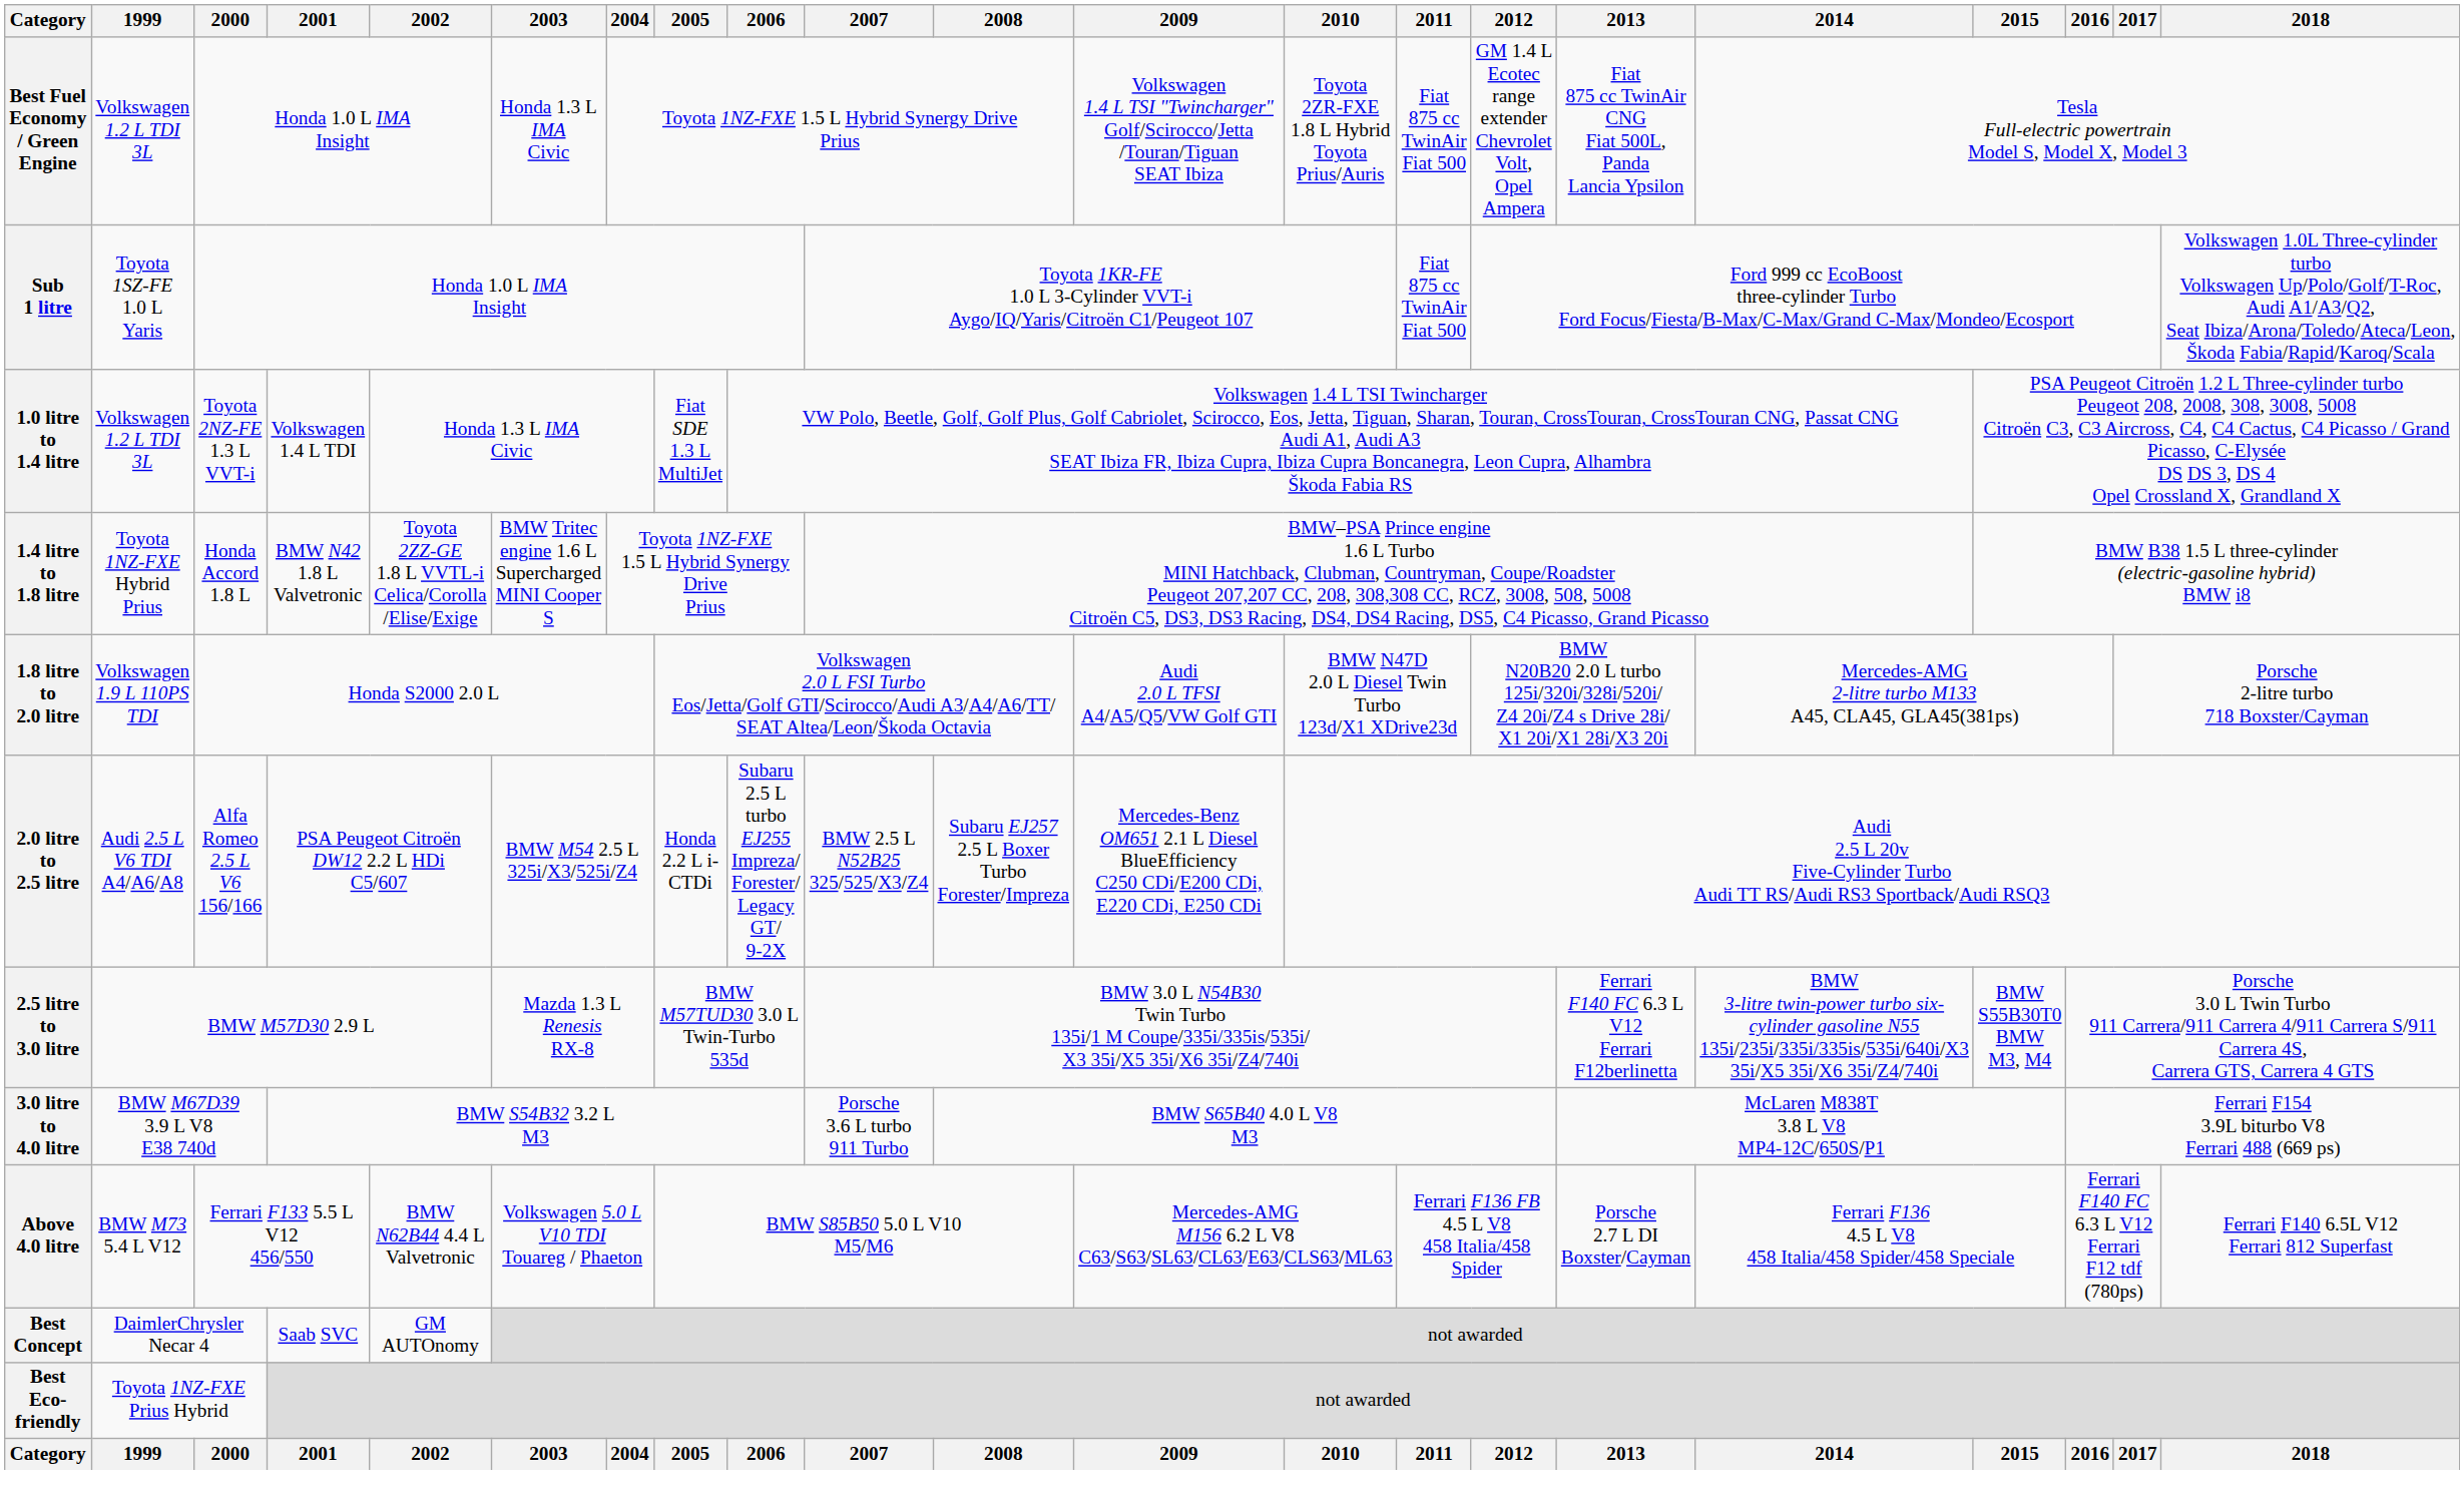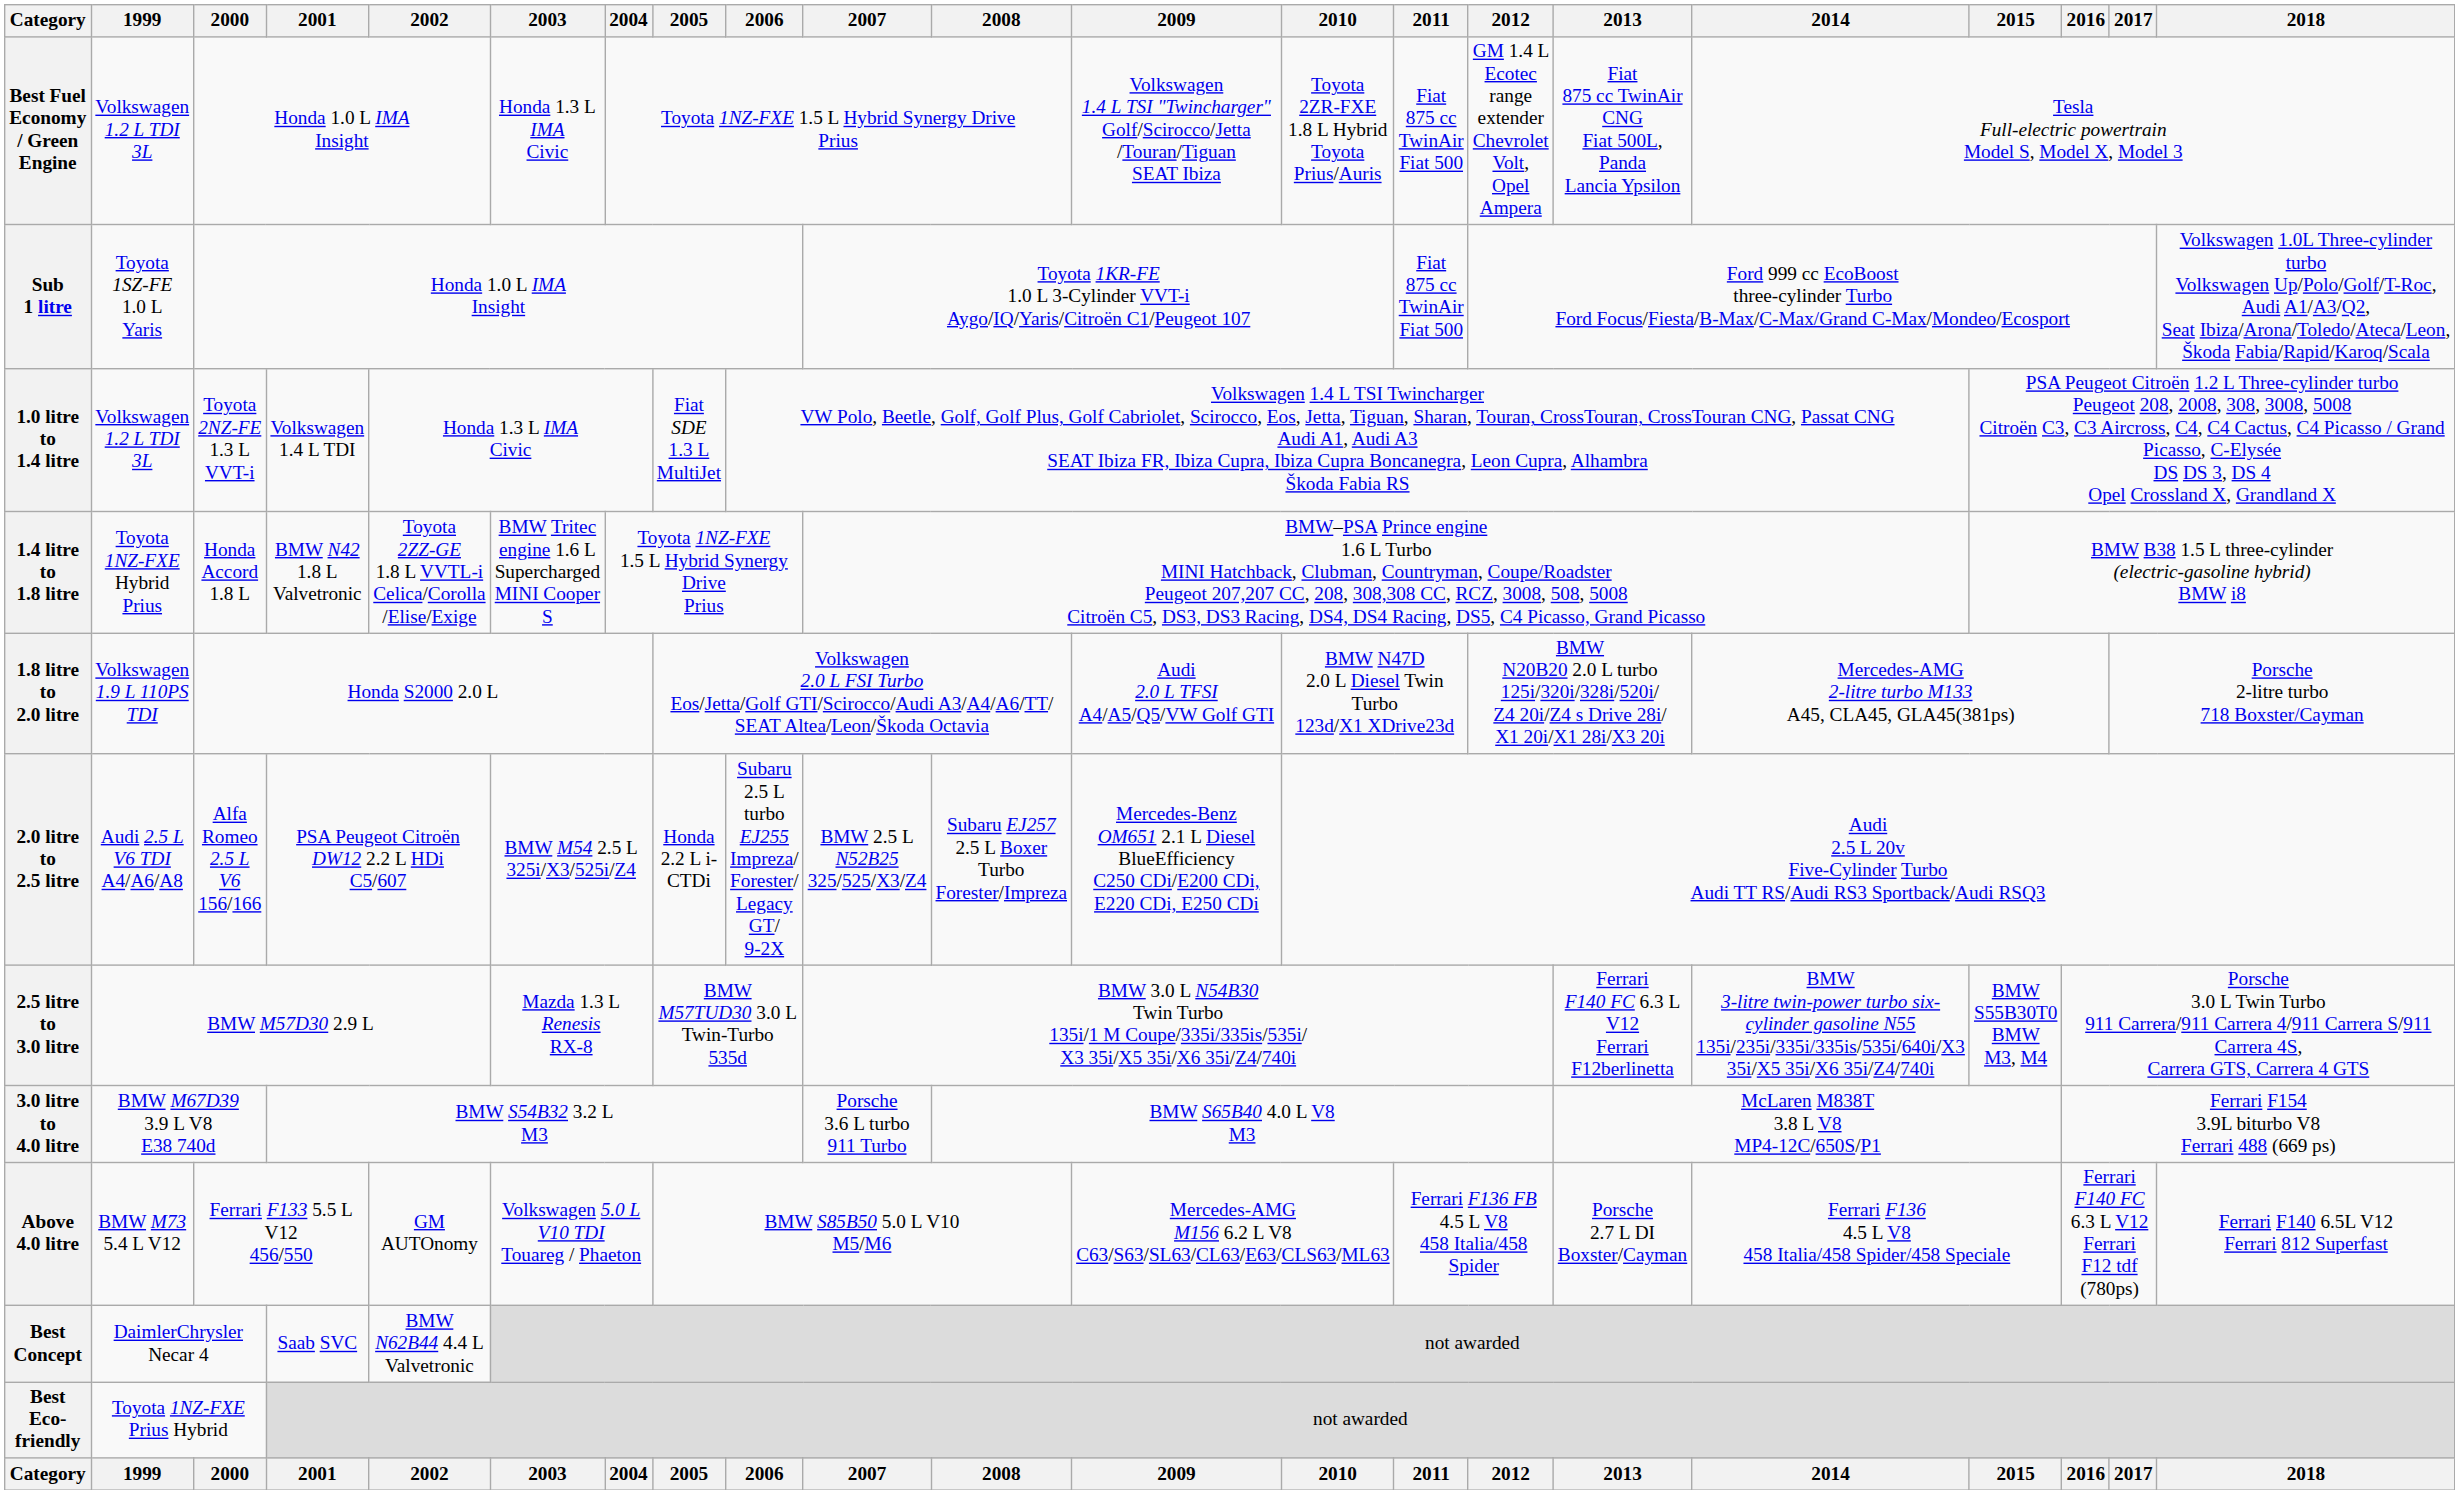Above 4.0 litre | 2002: BMW N62B44 4.4 L Valvetronic -> GM AUTOnomy
Best Concept | 2002: GM AUTOnomy -> BMW N62B44 4.4 L Valvetronic
